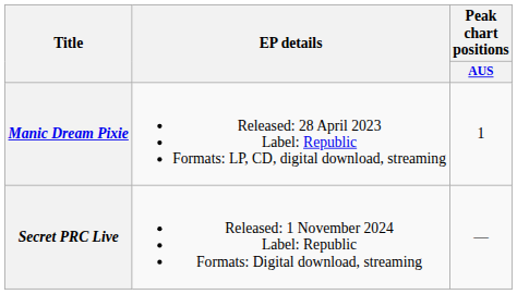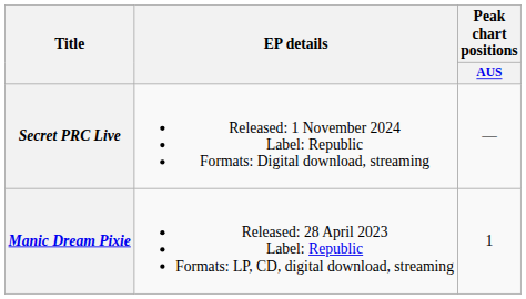rows swapped: Manic Dream Pixie <-> Secret PRC Live
